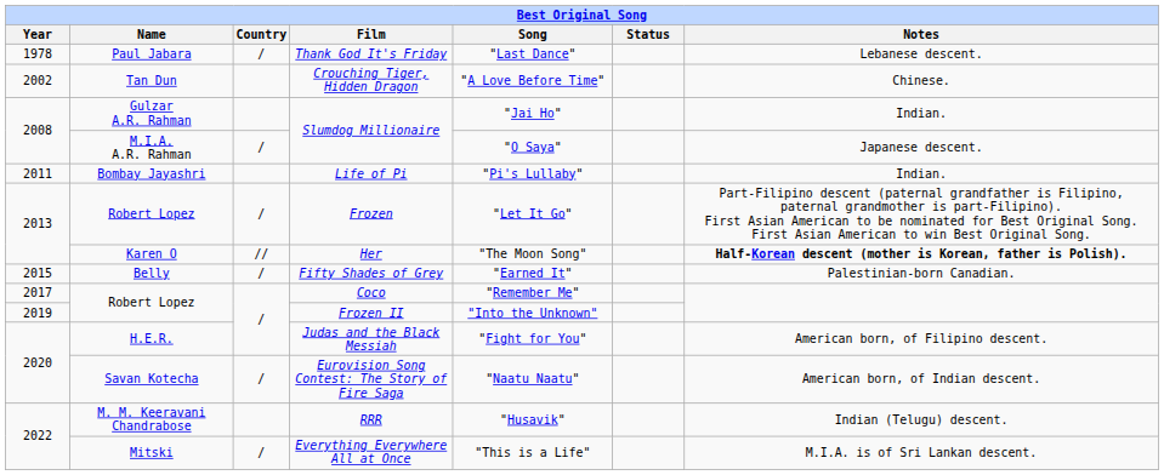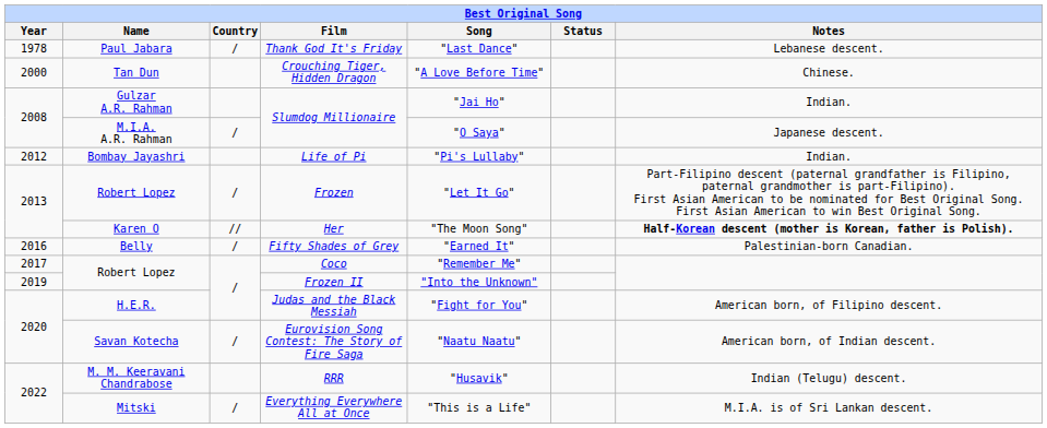Crouching Tiger, Hidden Dragon | Year: 2002 -> 2000
Life of Pi | Year: 2011 -> 2012
Fifty Shades of Grey | Year: 2015 -> 2016
